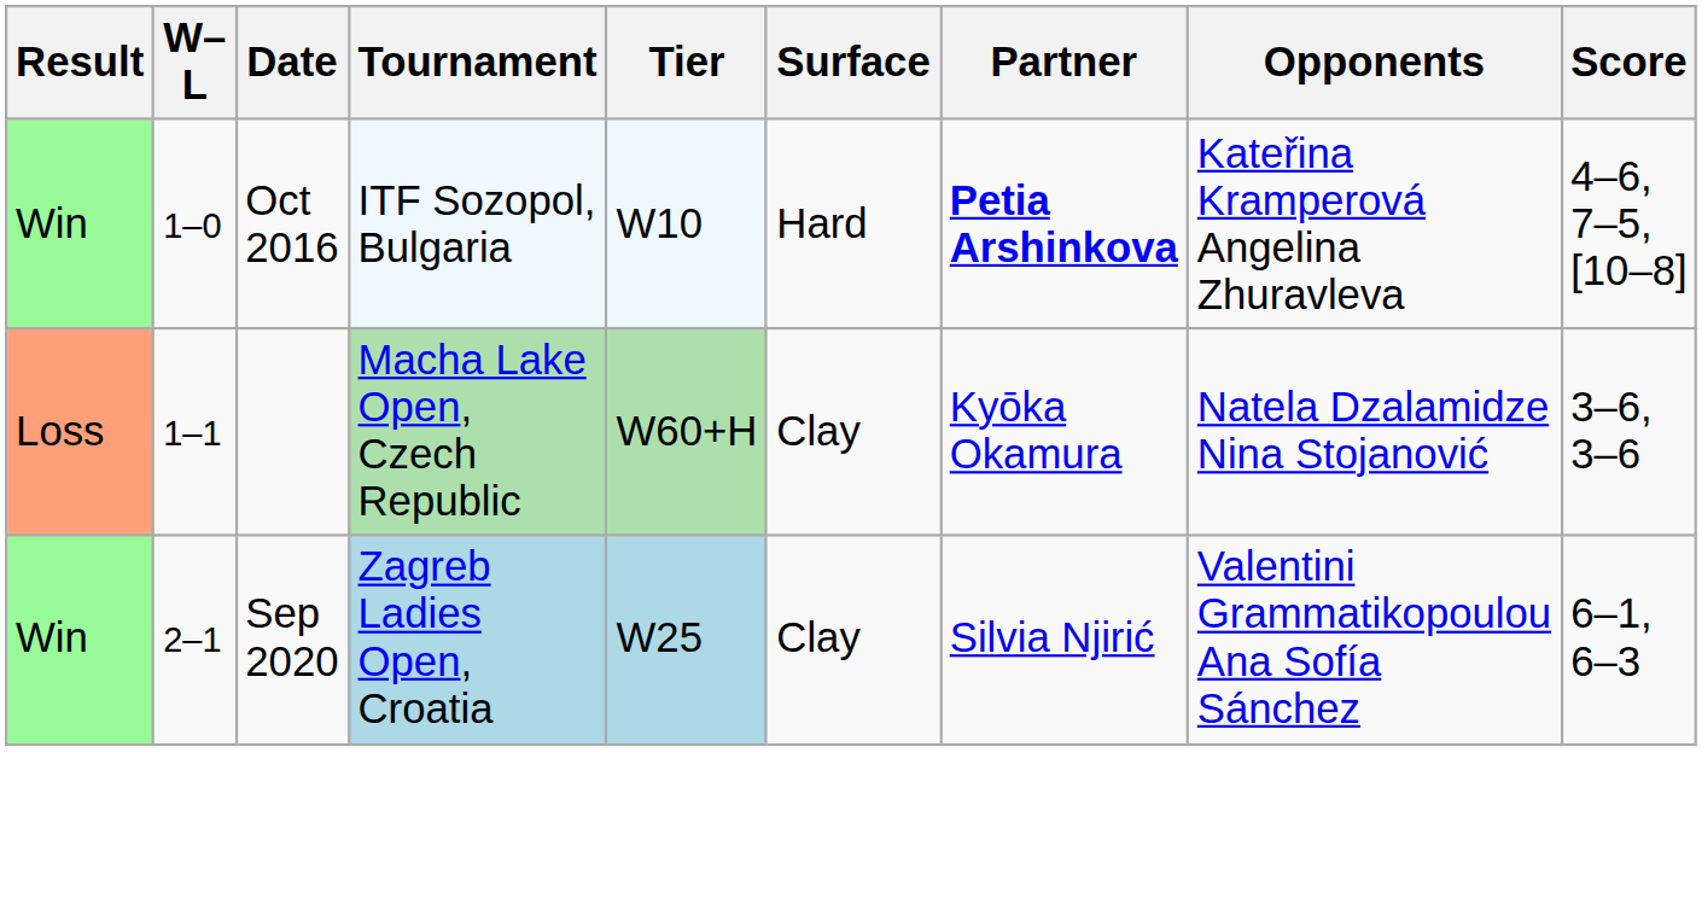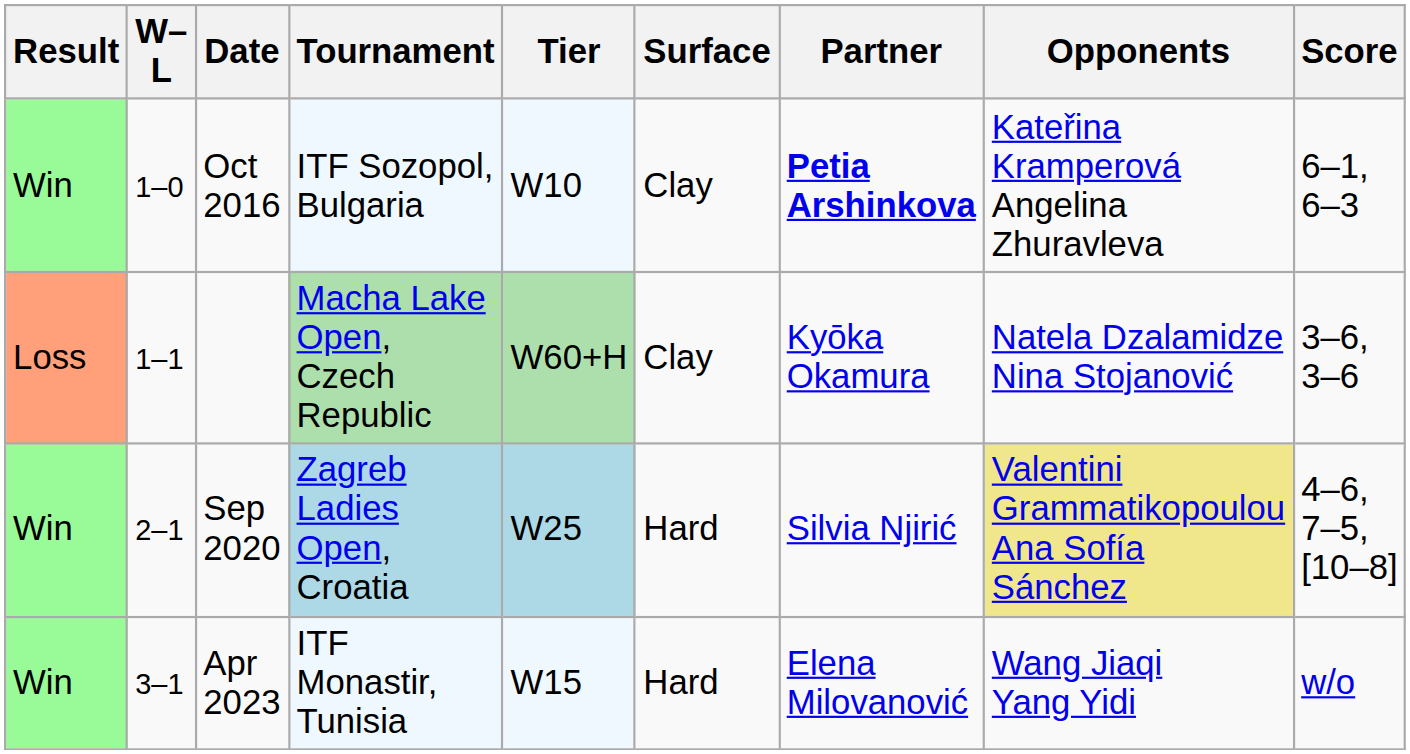Oct 2016 | Surface: Hard -> Clay
Oct 2016 | Score: 4–6, 7–5, [10–8] -> 6–1, 6–3
Sep 2020 | Surface: Clay -> Hard
Sep 2020 | Opponents: no background -> khaki background
Sep 2020 | Score: 6–1, 6–3 -> 4–6, 7–5, [10–8]
+ row: Win | 3–1 | Apr 2023 | ITF Monastir, Tunisia | W15 | Hard | Elena Milovanović | Wang Jiaqi Yang Yidi | w/o
